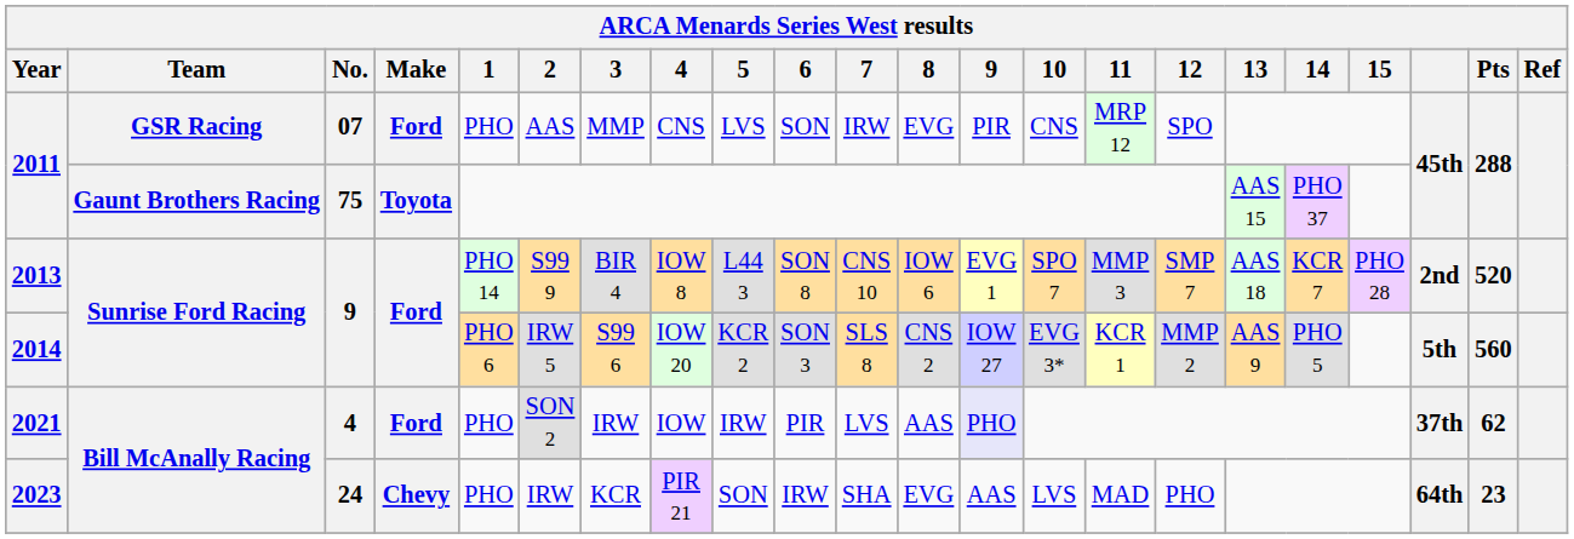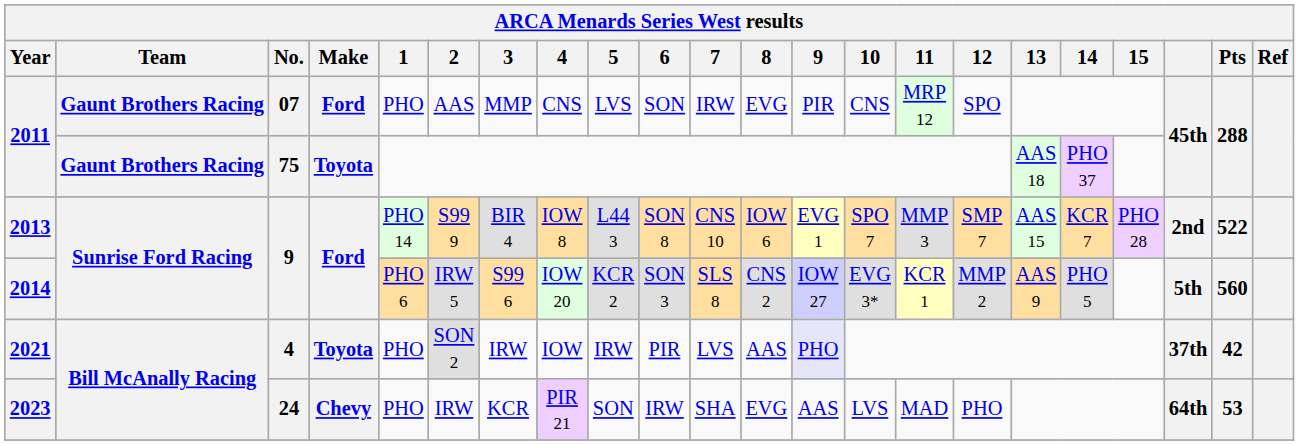2011 / 07 | Team: GSR Racing -> Gaunt Brothers Racing
2011 / 75 | 13: AAS 15 -> AAS 18
2013 | 13: AAS 18 -> AAS 15
2013 | Pts: 520 -> 522
2021 | Make: Ford -> Toyota
2021 | Pts: 62 -> 42
2023 | Pts: 23 -> 53
